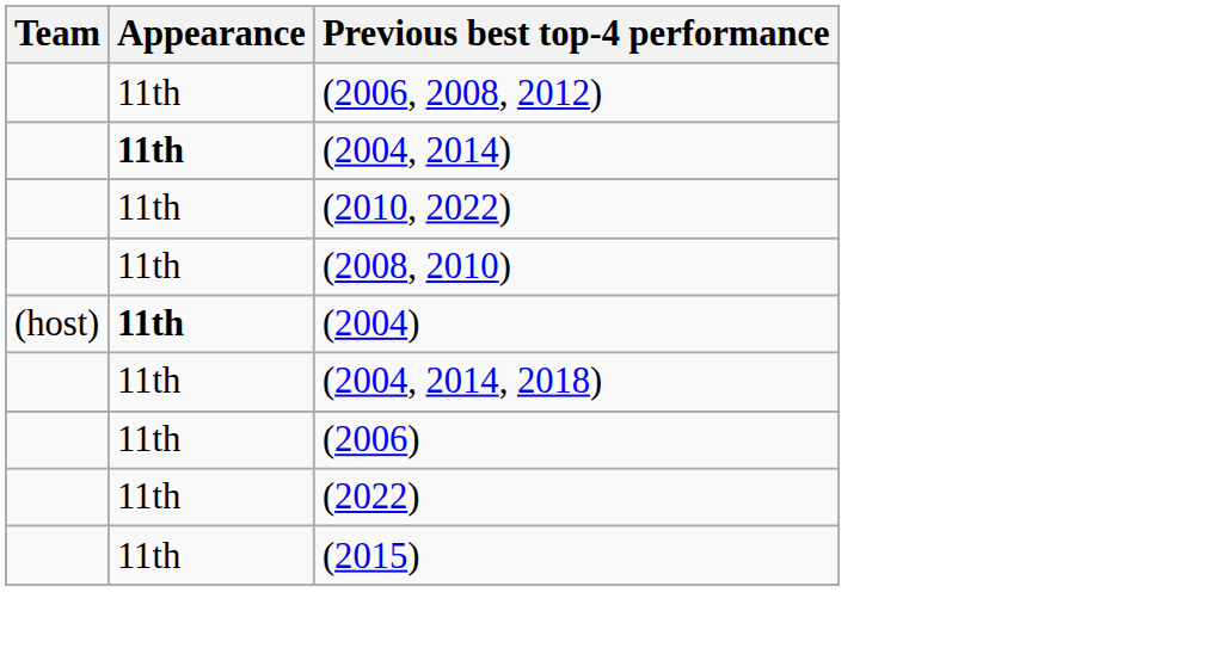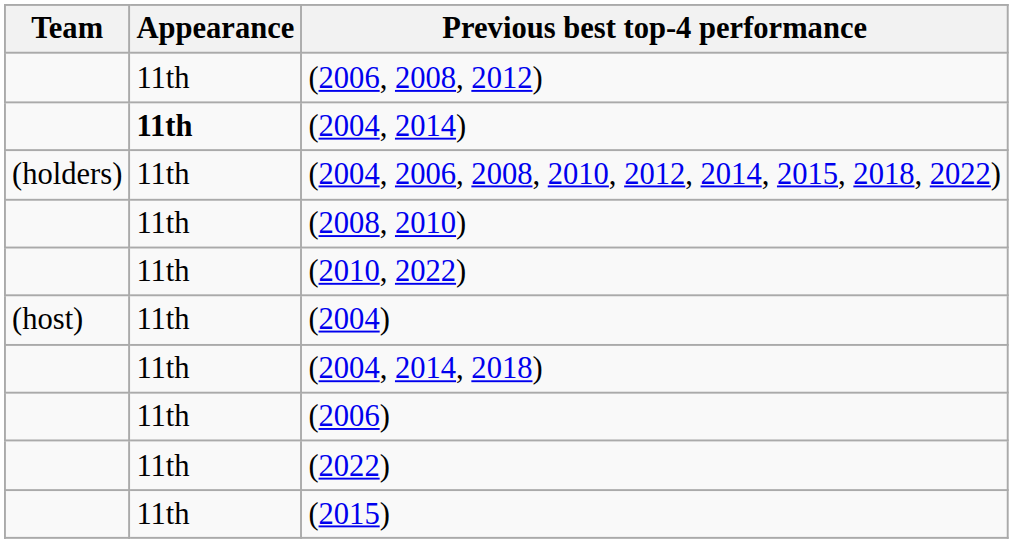+ row: (holders) | 11th | (2004, 2006, 2008, 2010, 2012, 2014, 2015, 2018, 2022)
rows swapped: (2008, 2010) <-> (2010, 2022)
(2004) | Appearance: bold -> normal
